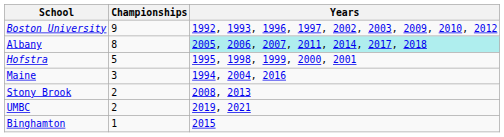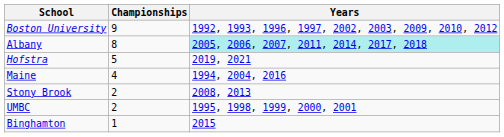Hofstra | Years: 1995, 1998, 1999, 2000, 2001 -> 2019, 2021
Maine | Championships: 3 -> 4
UMBC | Years: 2019, 2021 -> 1995, 1998, 1999, 2000, 2001
